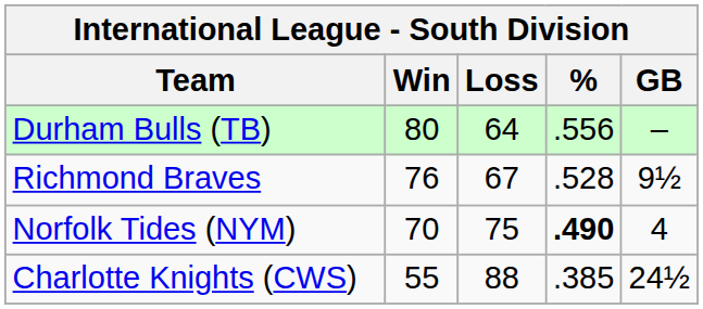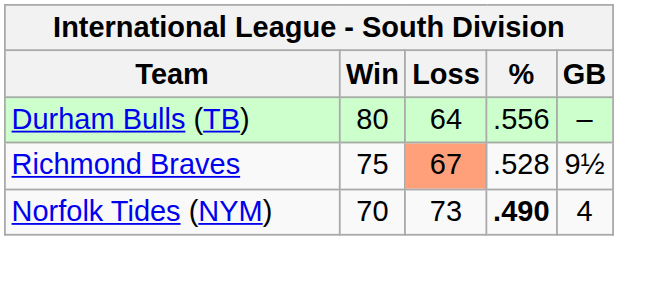Richmond Braves | Win: 76 -> 75
Richmond Braves | Loss: no background -> lightsalmon background
Norfolk Tides (NYM) | Loss: 75 -> 73
- row: Charlotte Knights (CWS) | 55 | 88 | .385 | 24½
